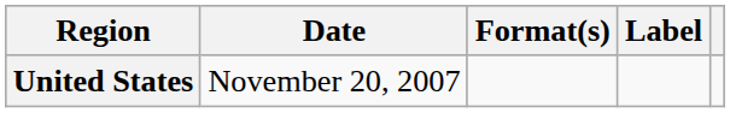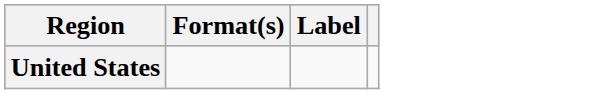- column: Date | November 20, 2007
